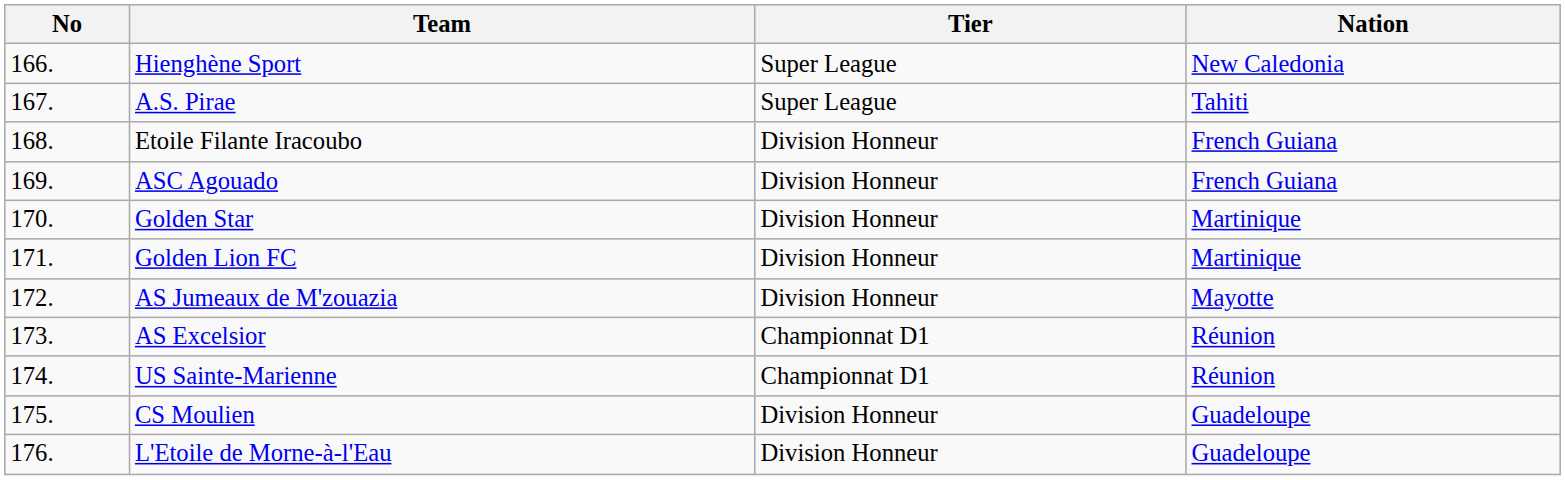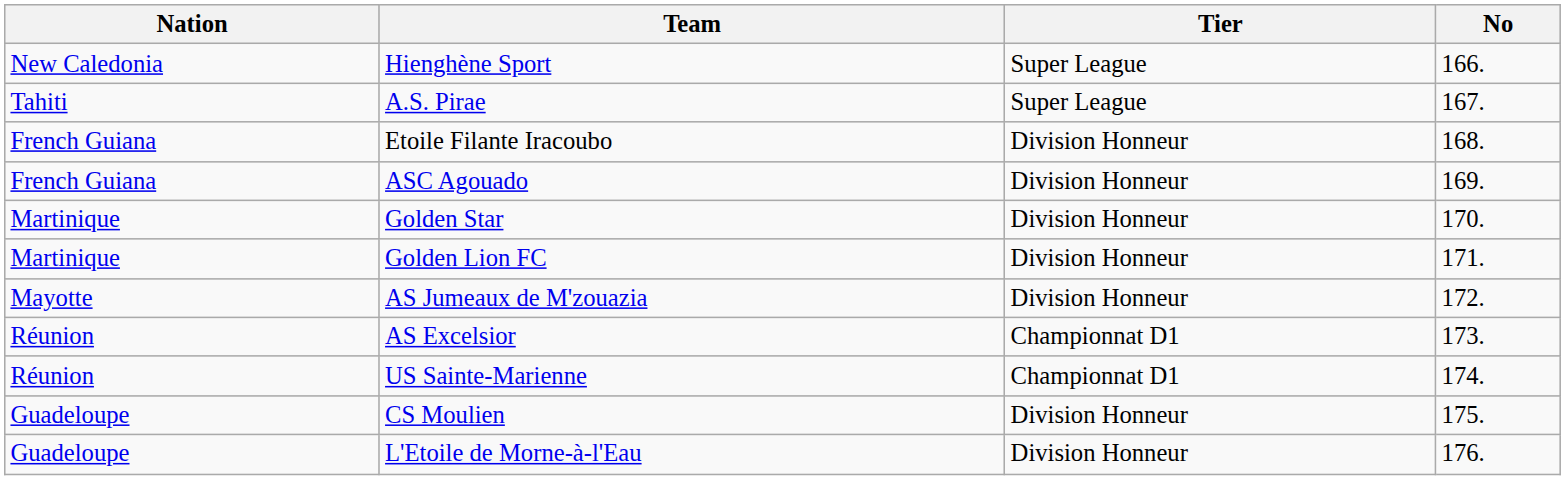columns swapped: No <-> Nation
